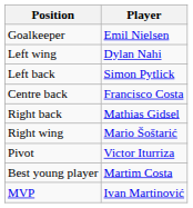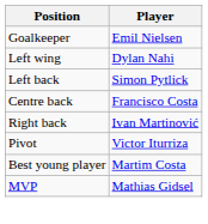Right back | Player: Mathias Gidsel -> Ivan Martinović
- row: Right wing | Mario Šoštarić
MVP | Player: Ivan Martinović -> Mathias Gidsel
